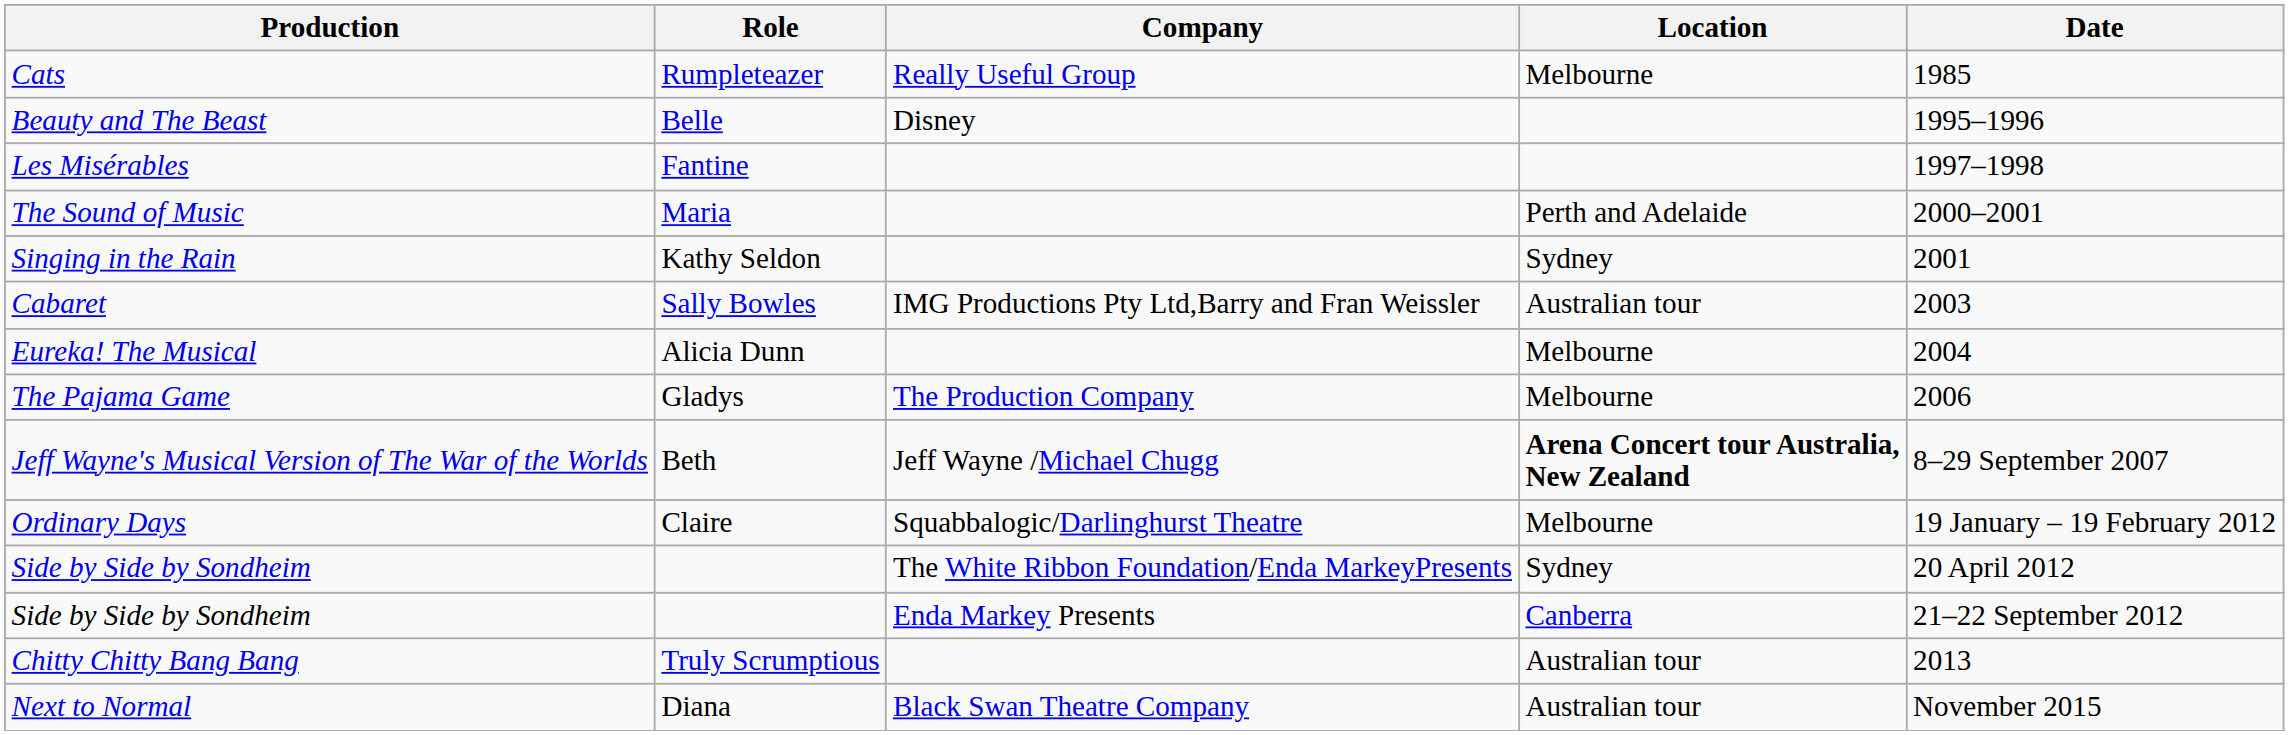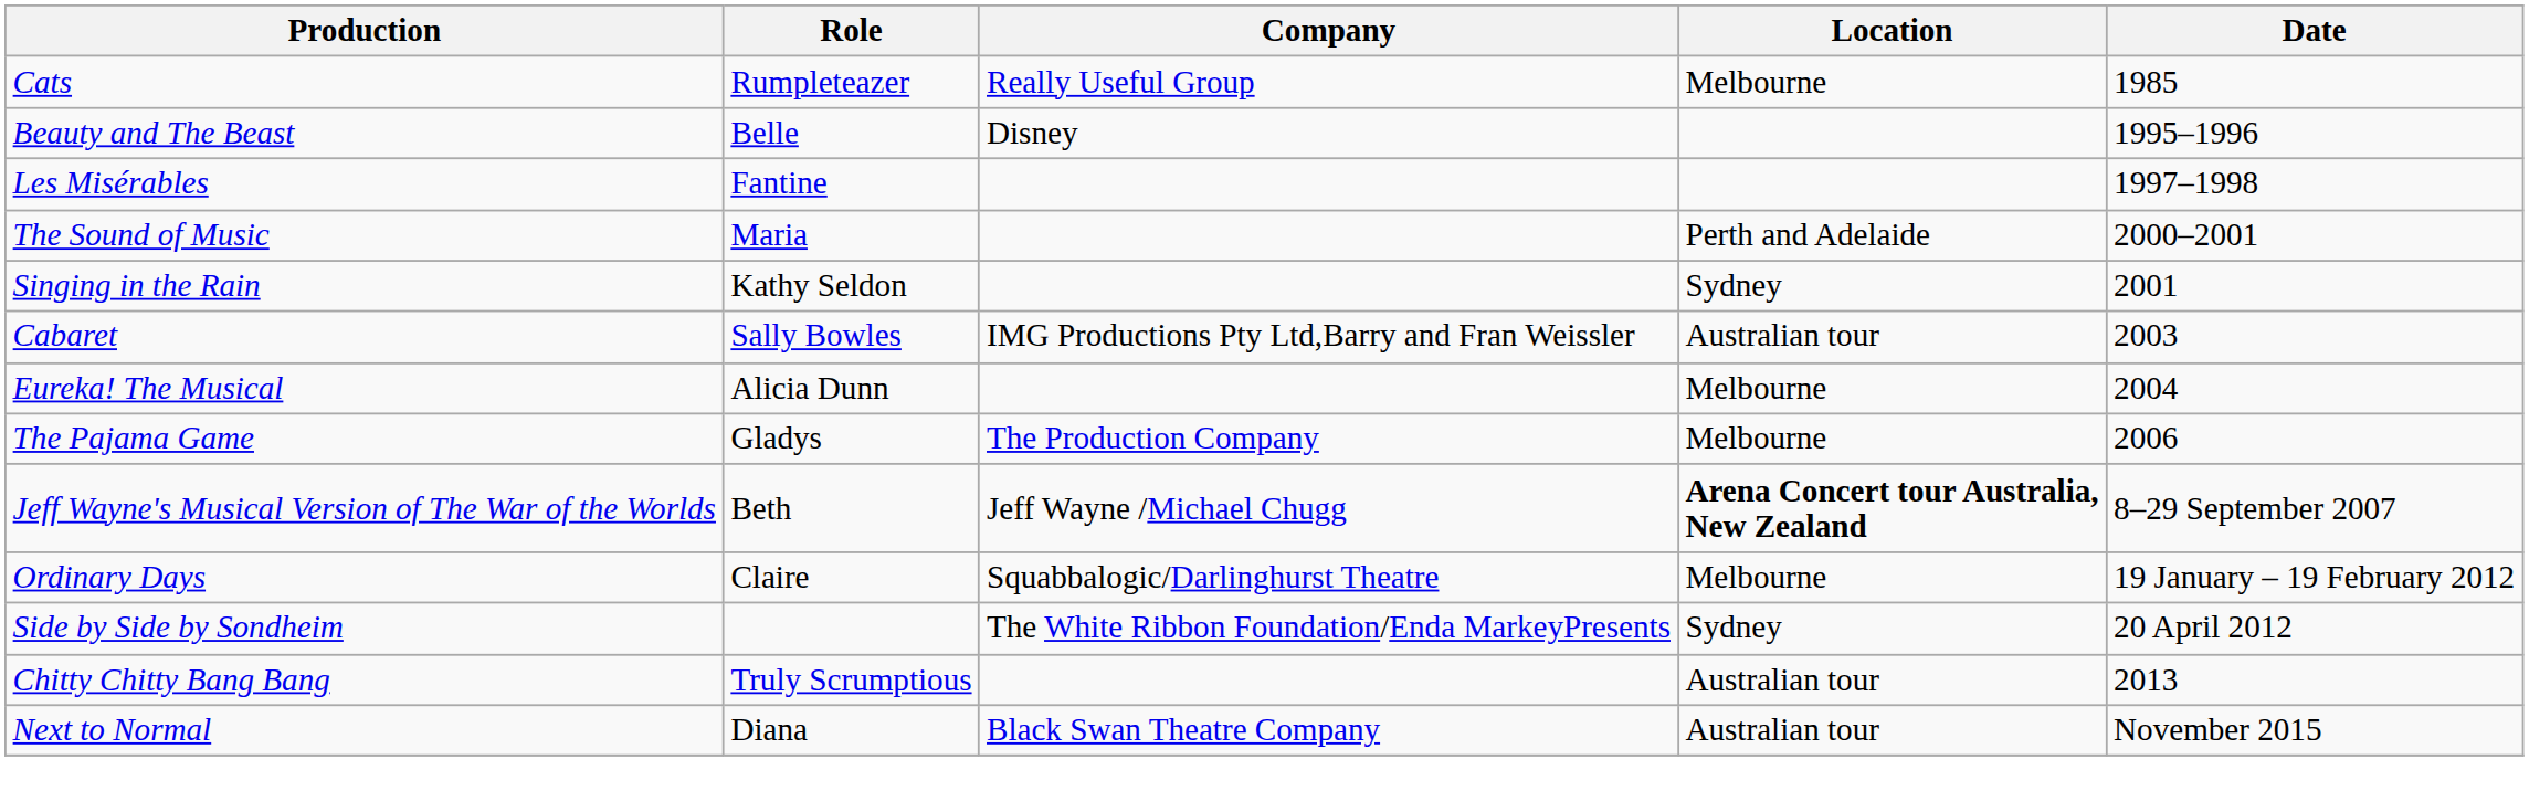- row: Side by Side by Sondheim | Enda Markey Presents | Canberra | 21–22 September 2012
